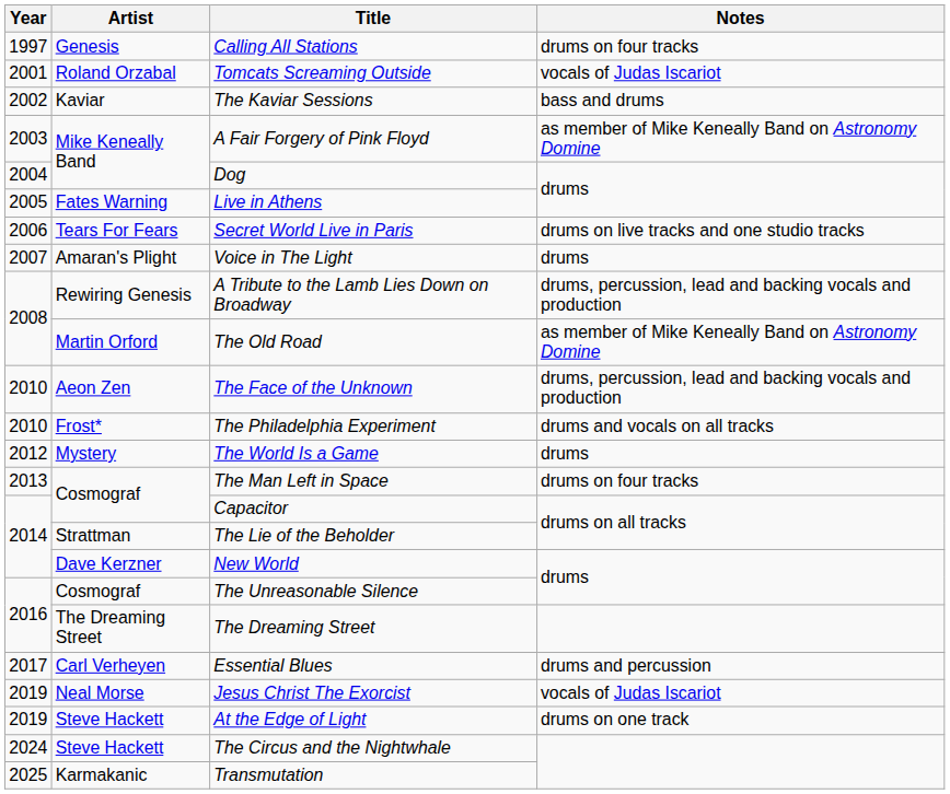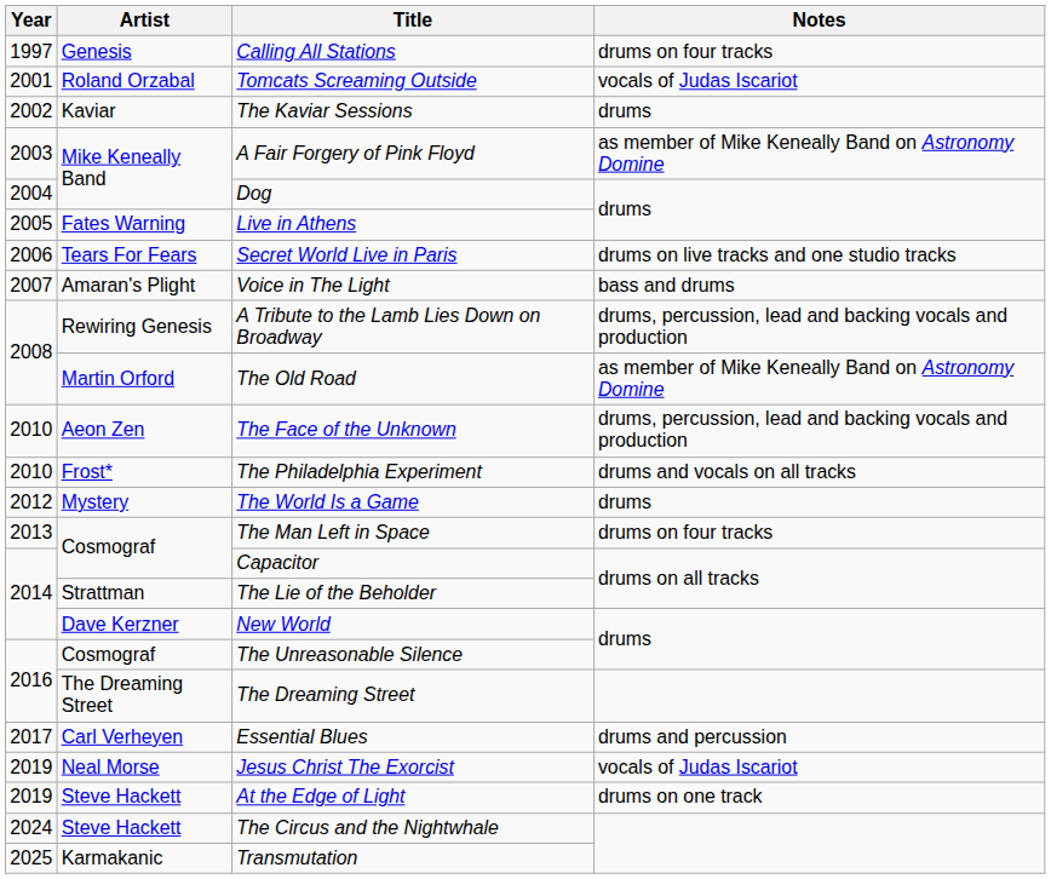The Kaviar Sessions | Notes: bass and drums -> drums
Voice in The Light | Notes: drums -> bass and drums
